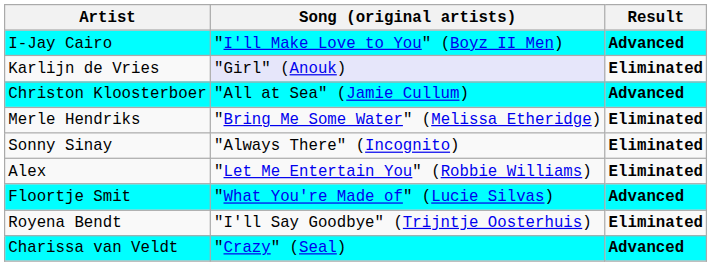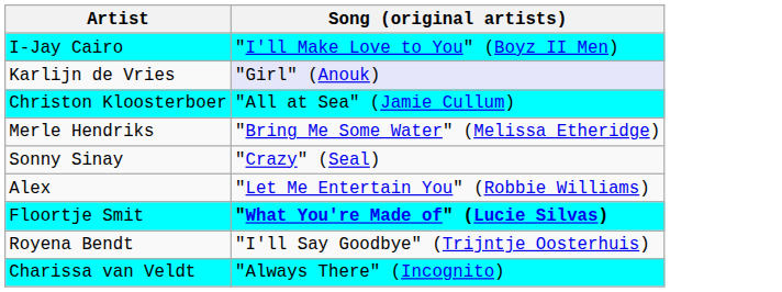- column: Result | Advanced | Eliminated | Advanced | Eliminated | Eliminated | Eliminated | Advanced | Eliminated | Advanced
Sonny Sinay | Song (original artists): "Always There" (Incognito) -> "Crazy" (Seal)
Floortje Smit | Song (original artists): normal -> bold
Charissa van Veldt | Song (original artists): "Crazy" (Seal) -> "Always There" (Incognito)
